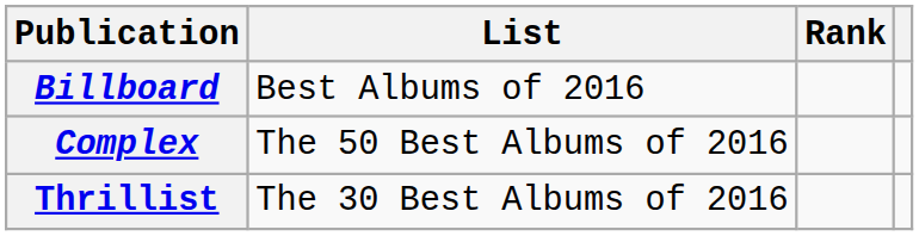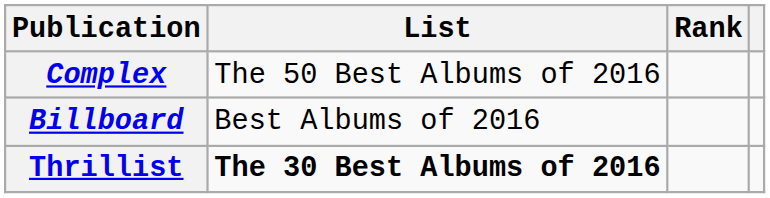rows swapped: Billboard <-> Complex
Thrillist | List: normal -> bold
